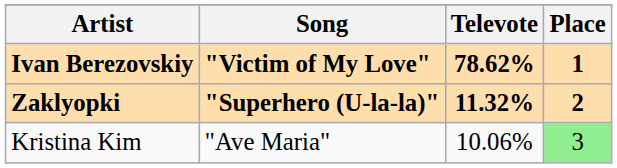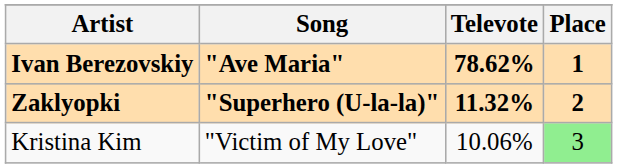Ivan Berezovskiy | Song: "Victim of My Love" -> "Ave Maria"
Kristina Kim | Song: "Ave Maria" -> "Victim of My Love"
